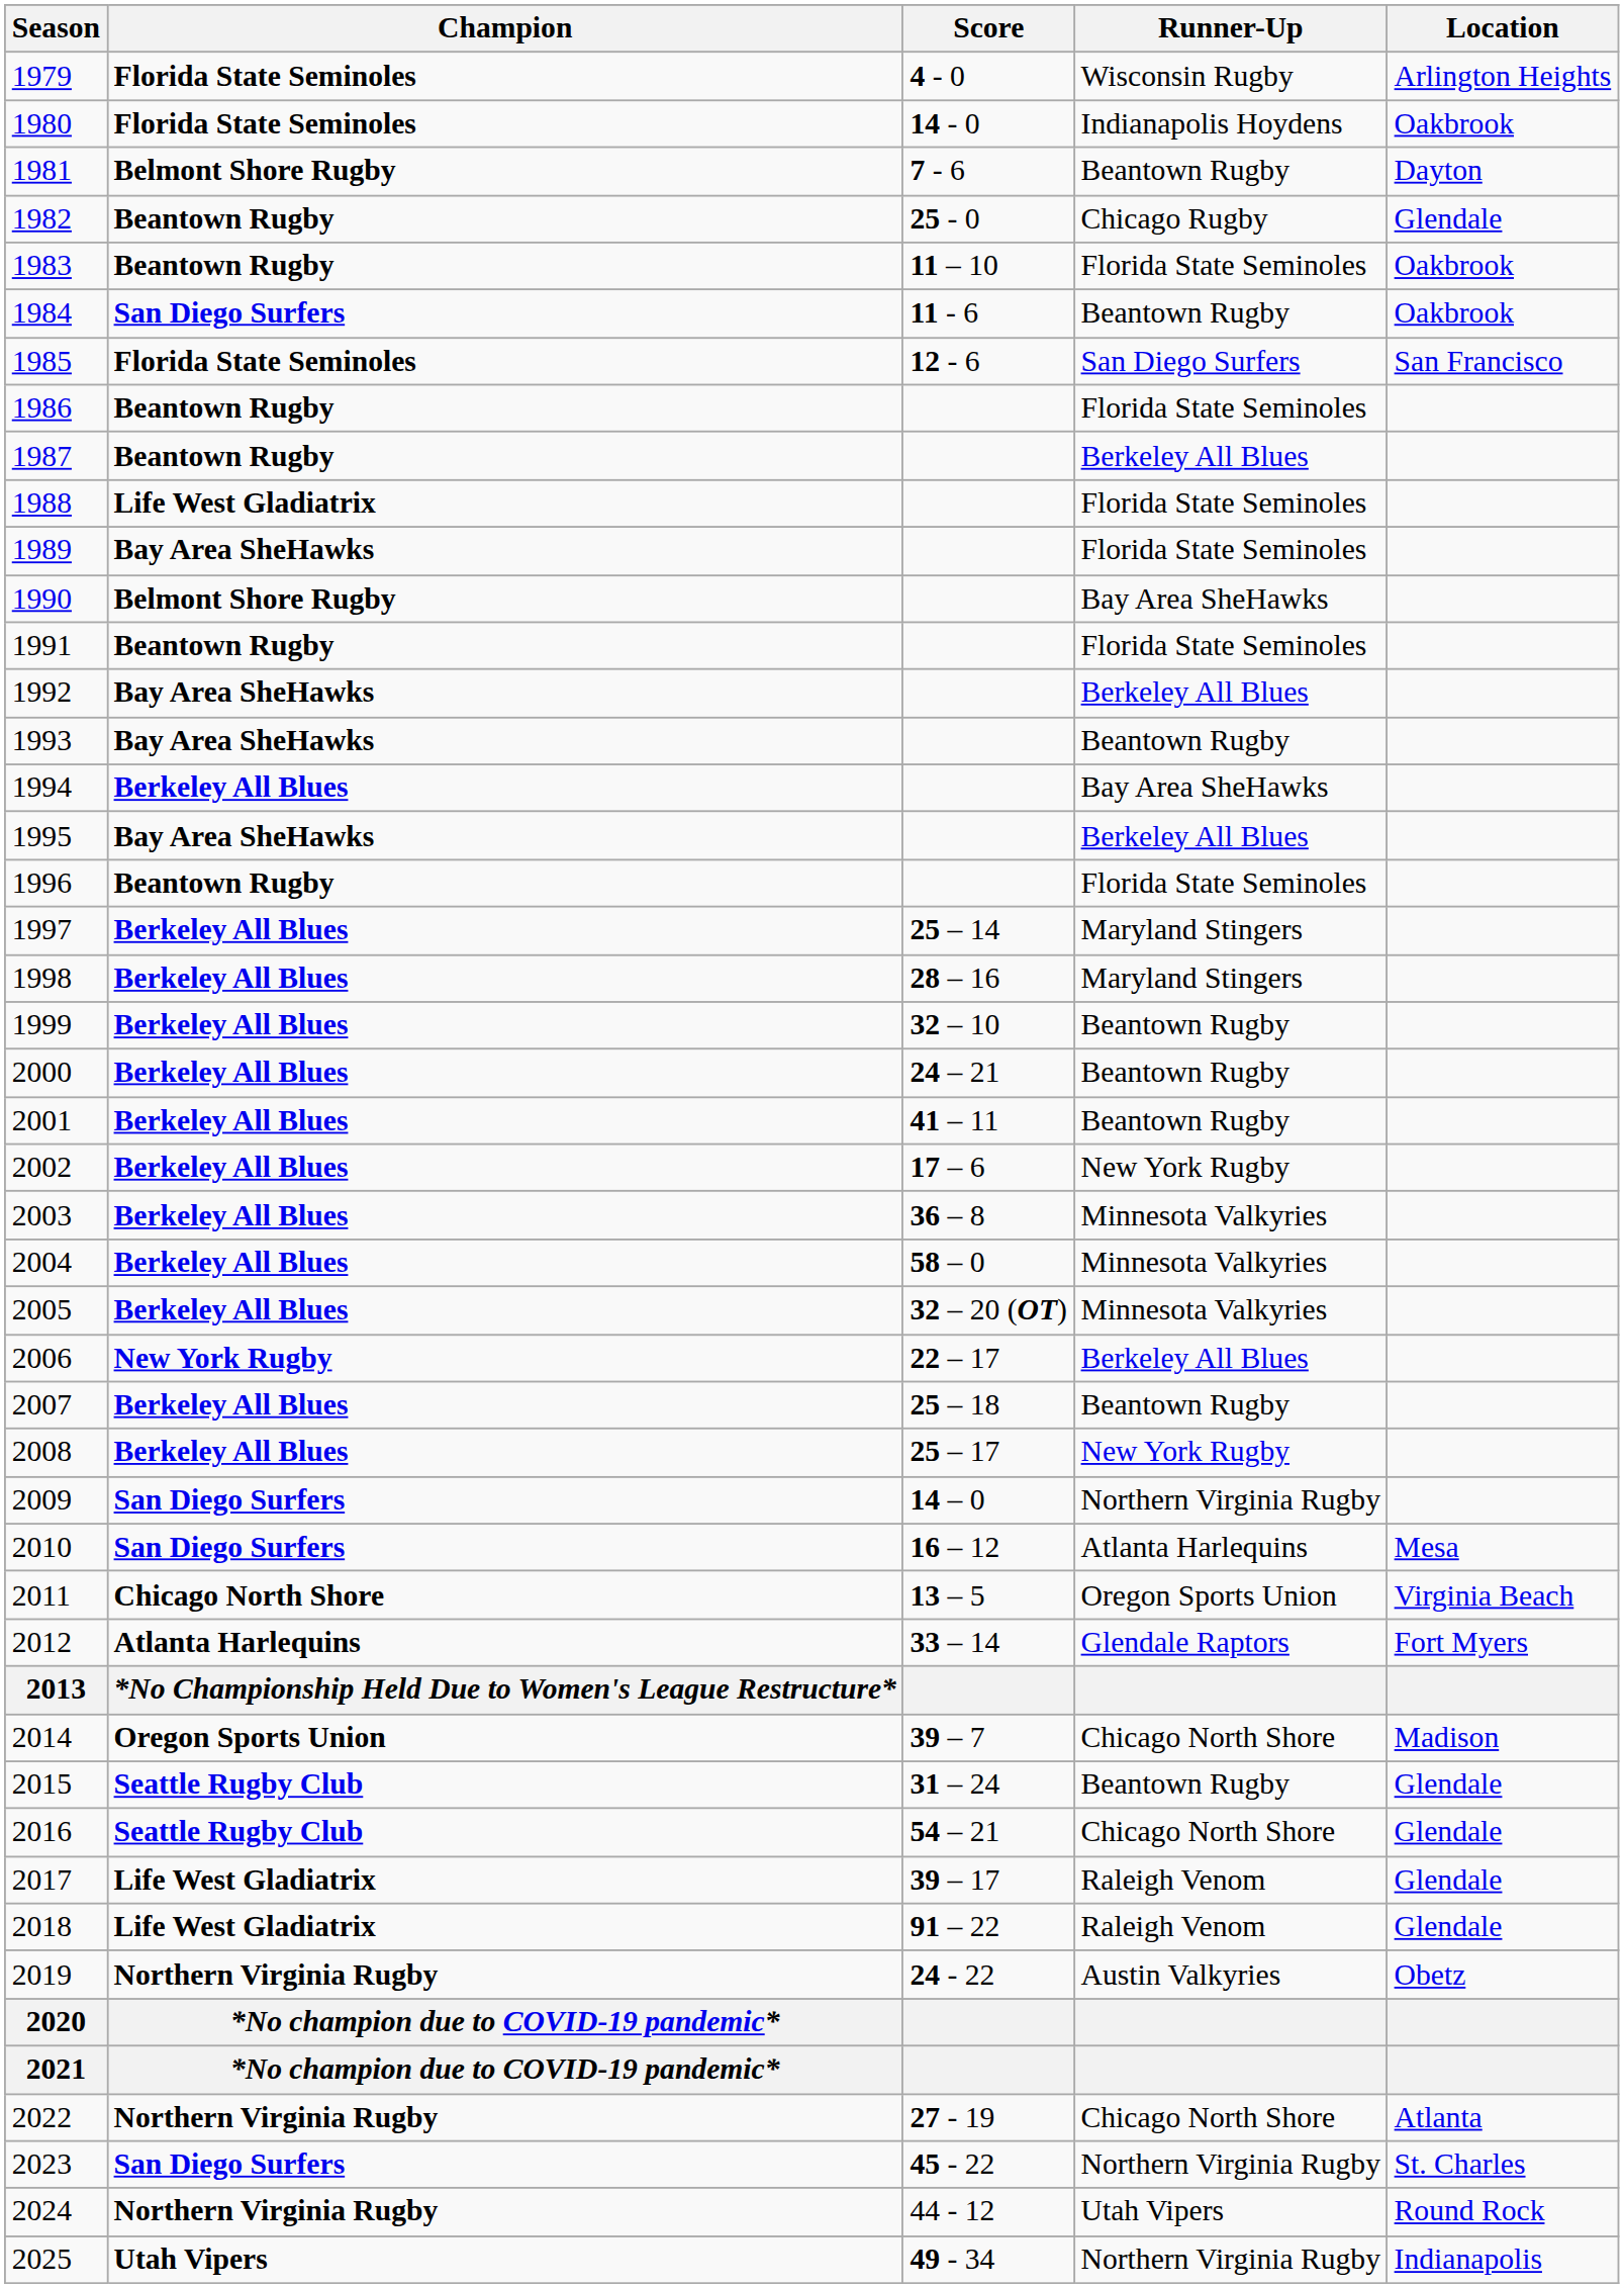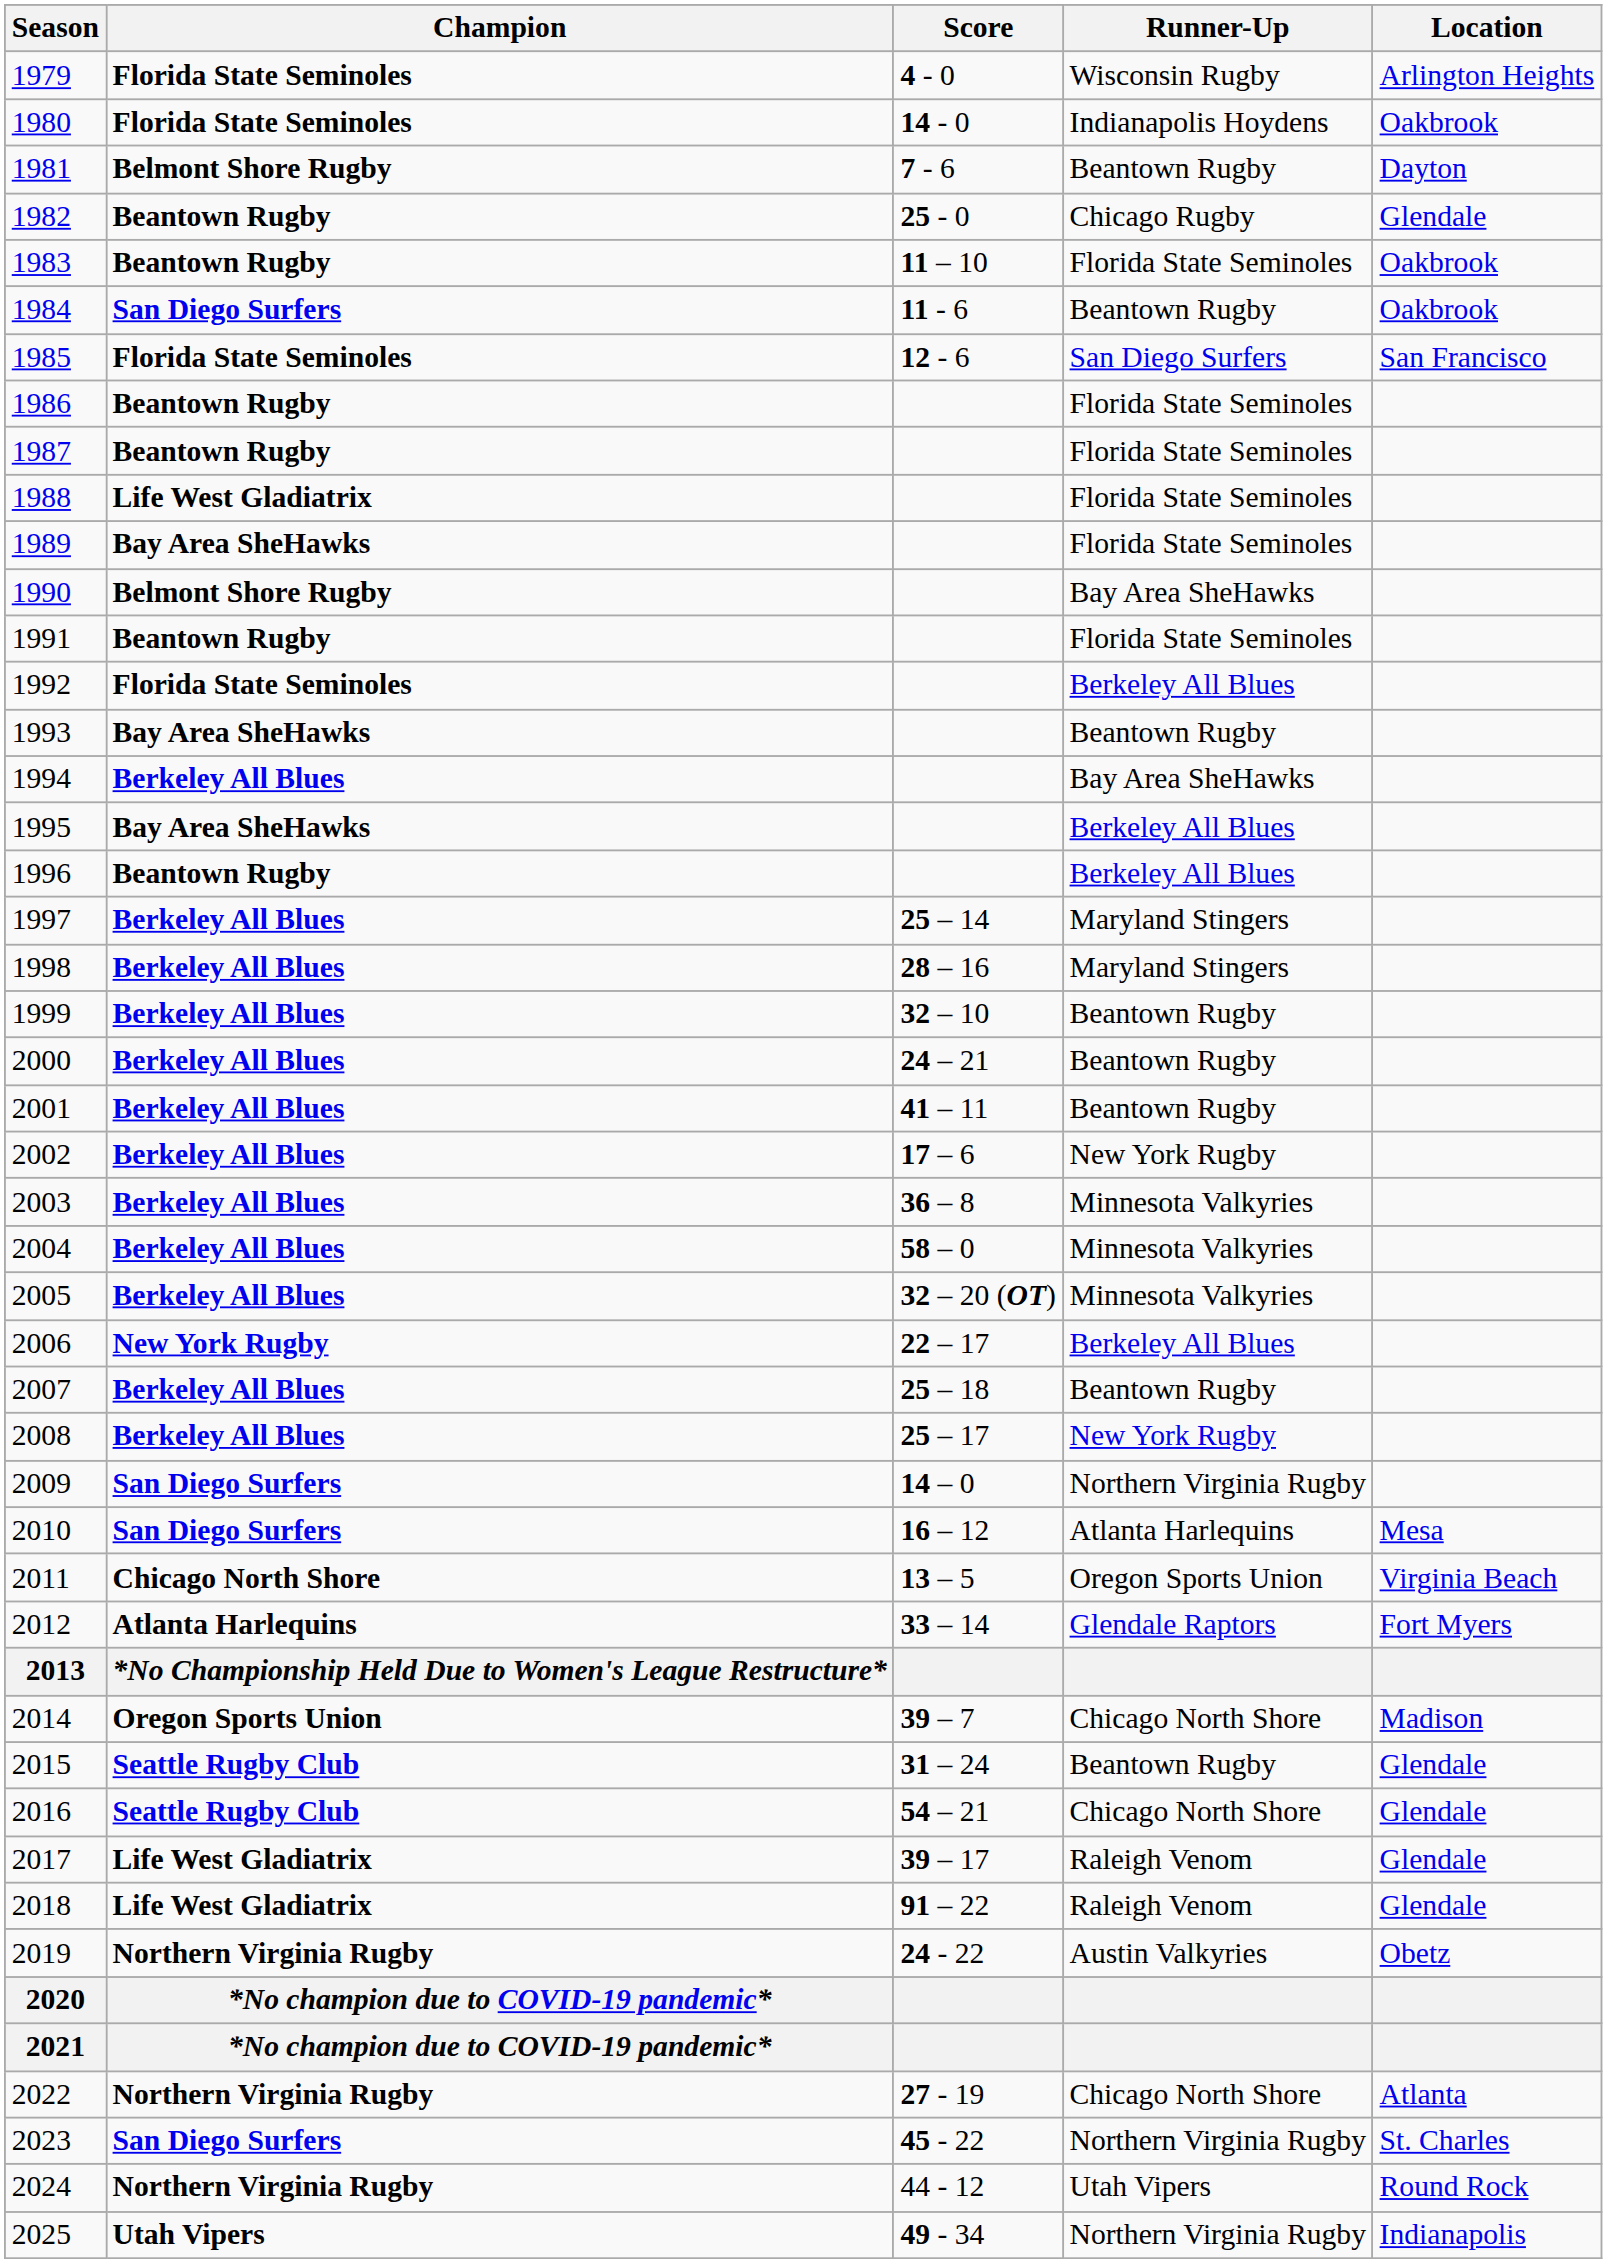1987 | Runner-Up: Berkeley All Blues -> Florida State Seminoles
1992 | Champion: Bay Area SheHawks -> Florida State Seminoles
1996 | Runner-Up: Florida State Seminoles -> Berkeley All Blues
